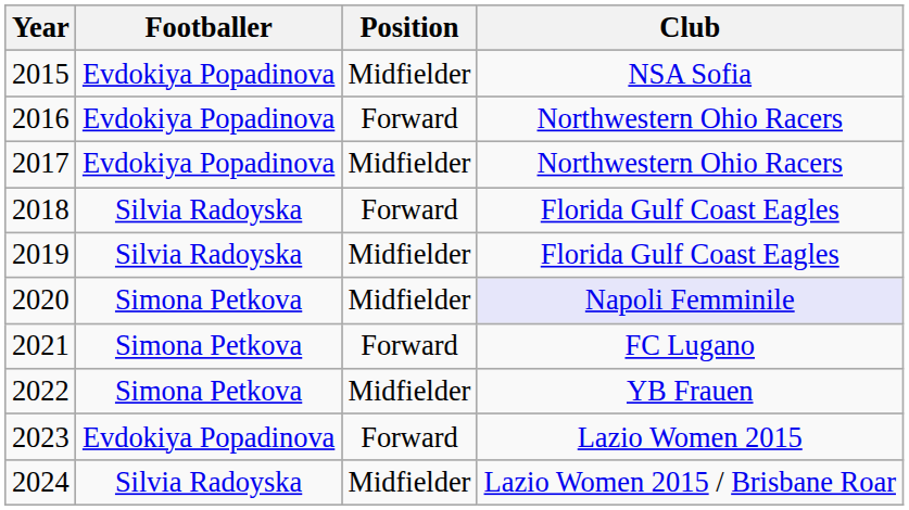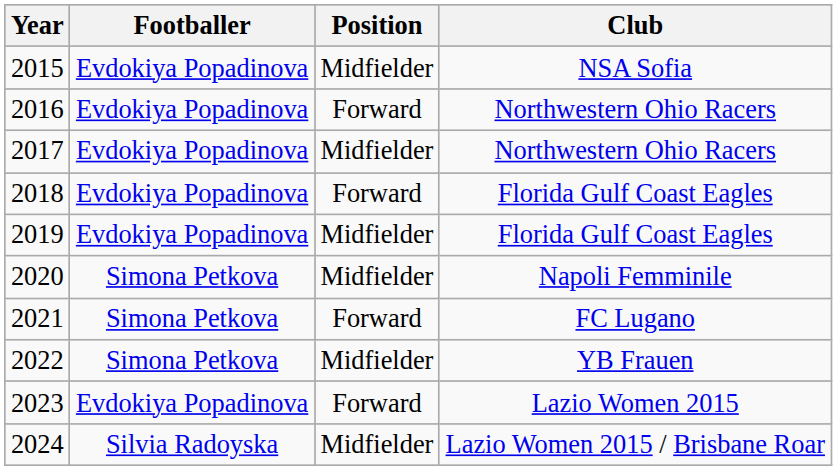2018 | Footballer: Silvia Radoyska -> Evdokiya Popadinova
2019 | Footballer: Silvia Radoyska -> Evdokiya Popadinova
2020 | Club: lavender background -> no background
